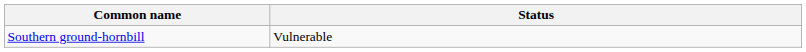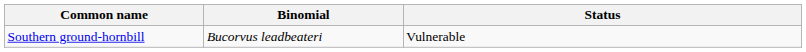+ column: Binomial | Bucorvus leadbeateri
